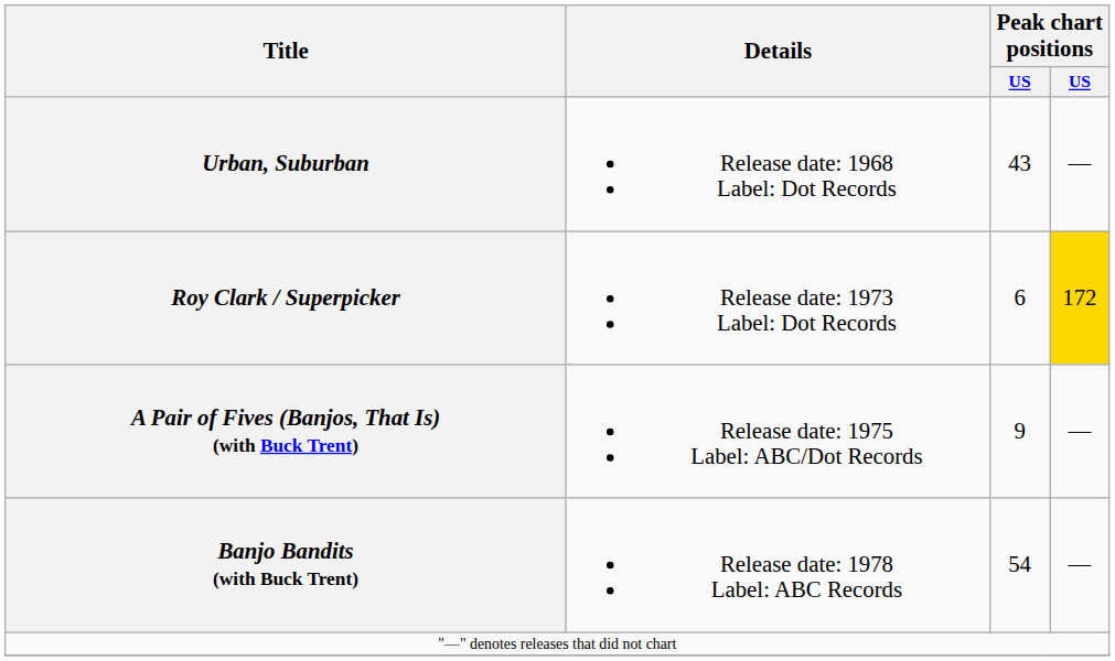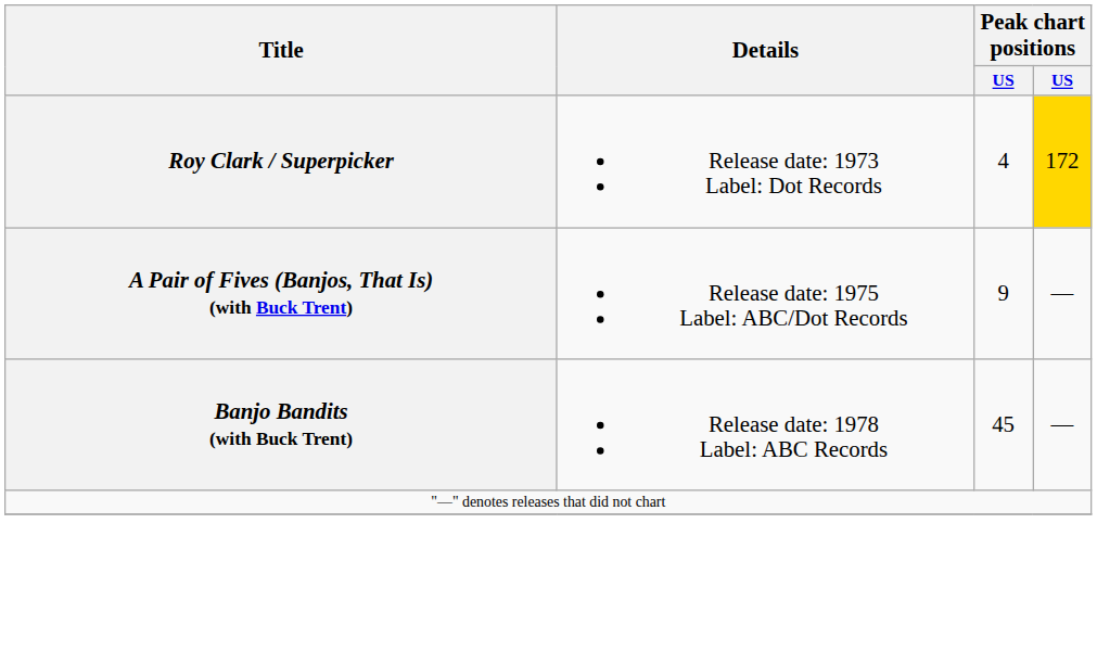- row: Urban, Suburban | Release date: 1968 Label: Dot Records | 43 | —
Roy Clark / Superpicker | column 3: 6 -> 4
Banjo Bandits (with Buck Trent) | column 3: 54 -> 45
